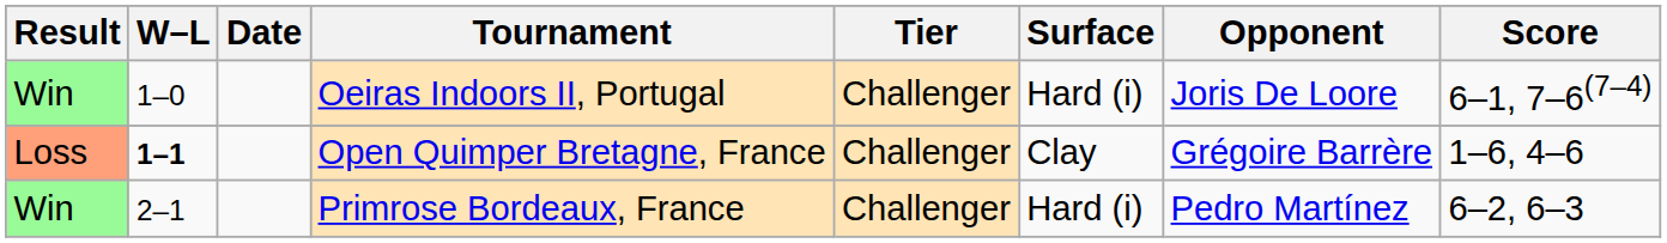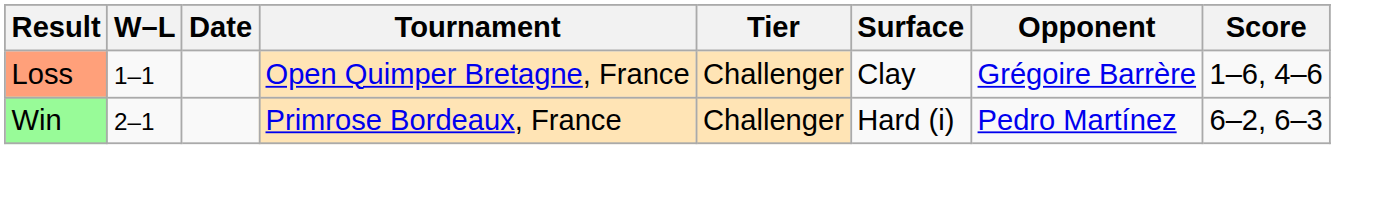- row: Win | 1–0 | Oeiras Indoors II, Portugal | Challenger | Hard (i) | Joris De Loore | 6–1, 7–6(7–4)
Open Quimper Bretagne, France | W–L: bold -> normal
